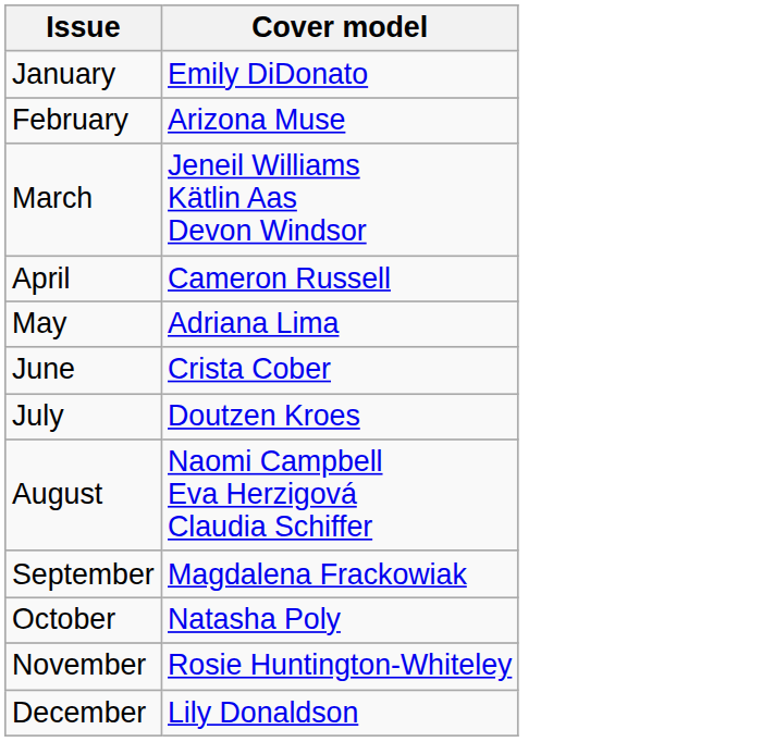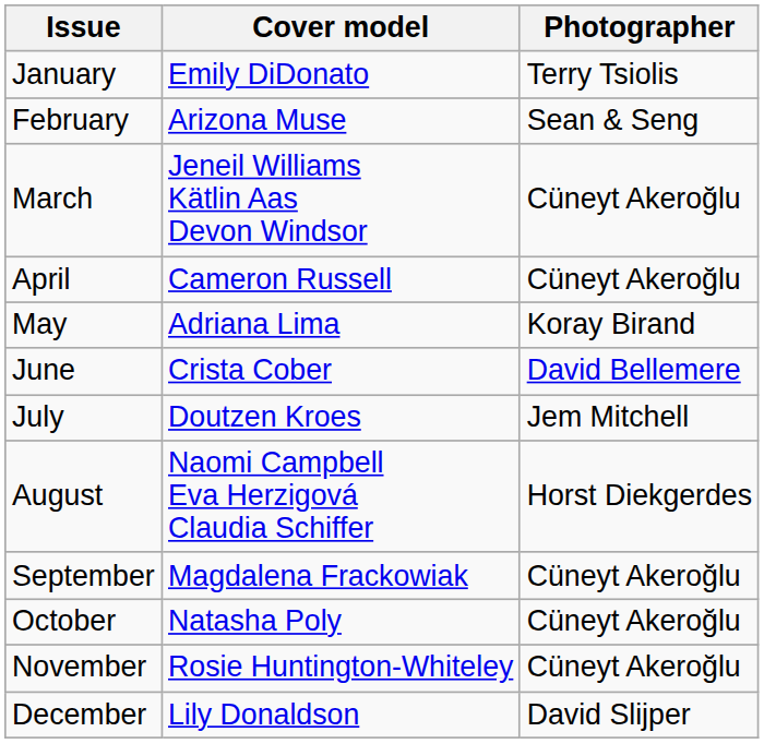+ column: Photographer | Terry Tsiolis | Sean & Seng | Cüneyt Akeroğlu | Cüneyt Akeroğlu | Koray Birand | David Bellemere | Jem Mitchell | Horst Diekgerdes | Cüneyt Akeroğlu | Cüneyt Akeroğlu | Cüneyt Akeroğlu | David Slijper
